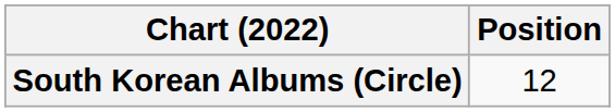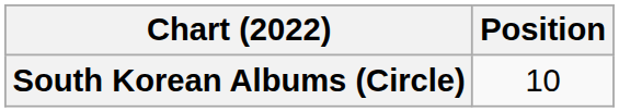South Korean Albums (Circle) | Position: 12 -> 10
